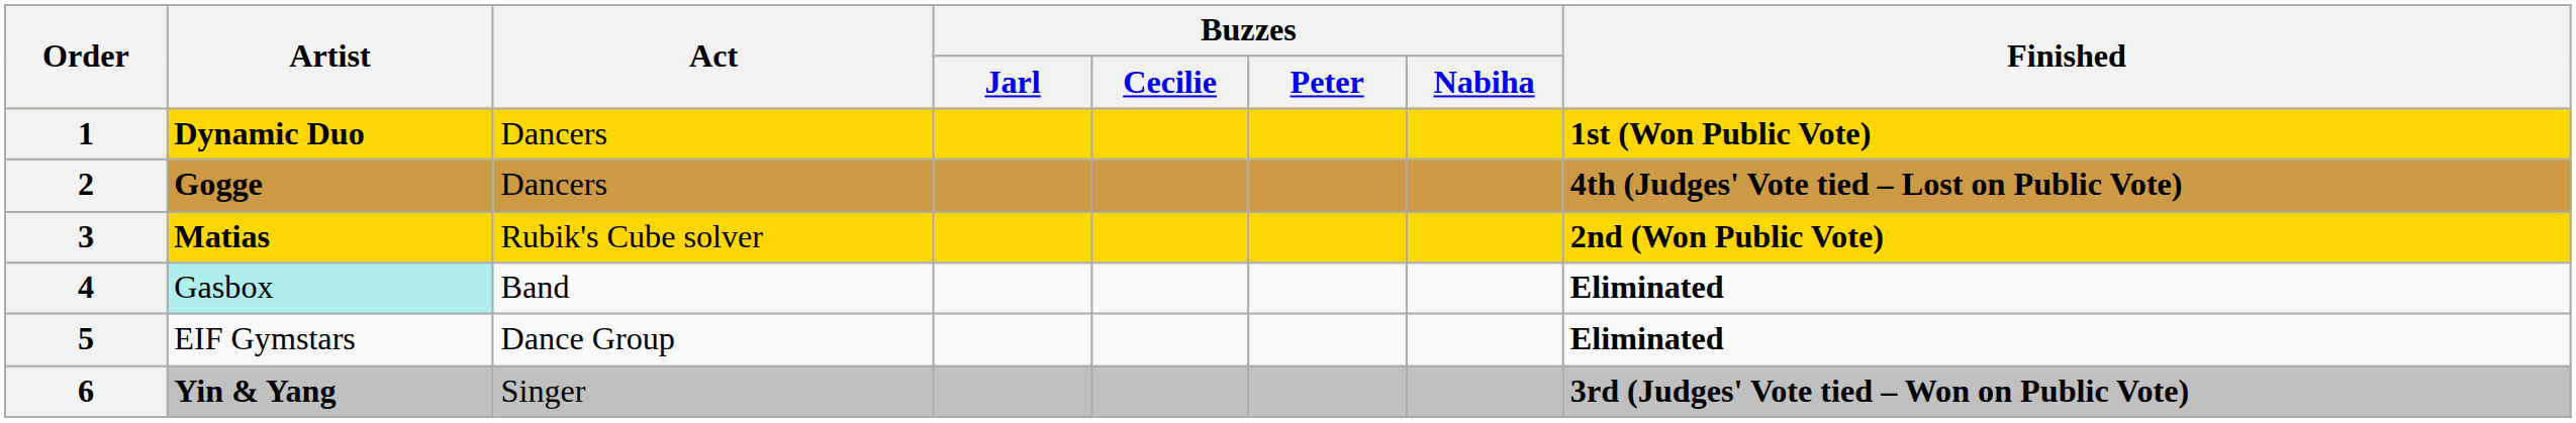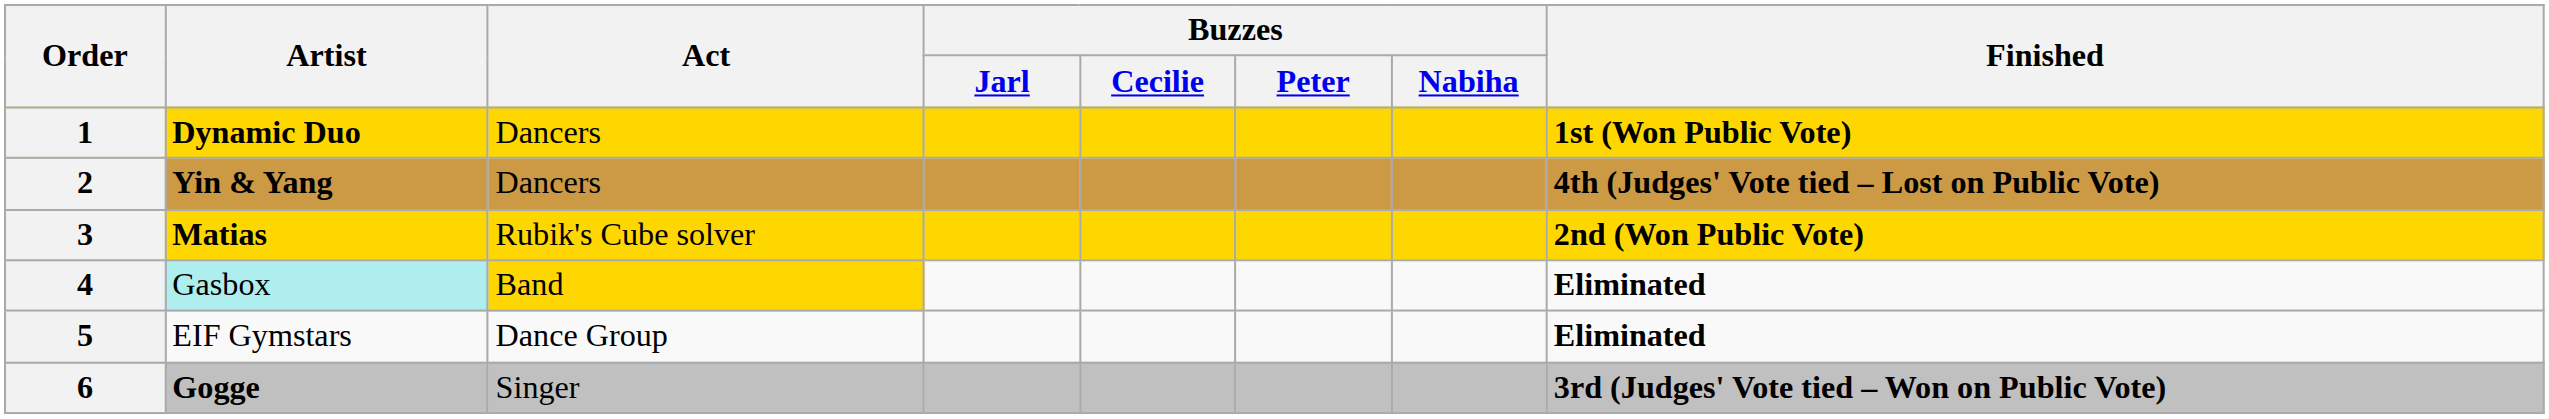2 | Artist: Gogge -> Yin & Yang
4 | Act: no background -> gold background
6 | Artist: Yin & Yang -> Gogge
